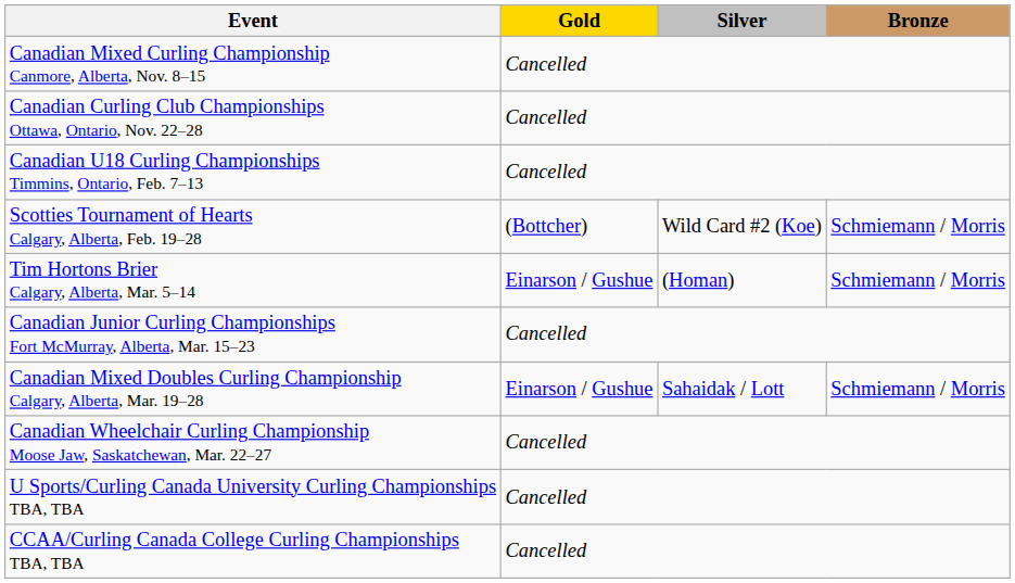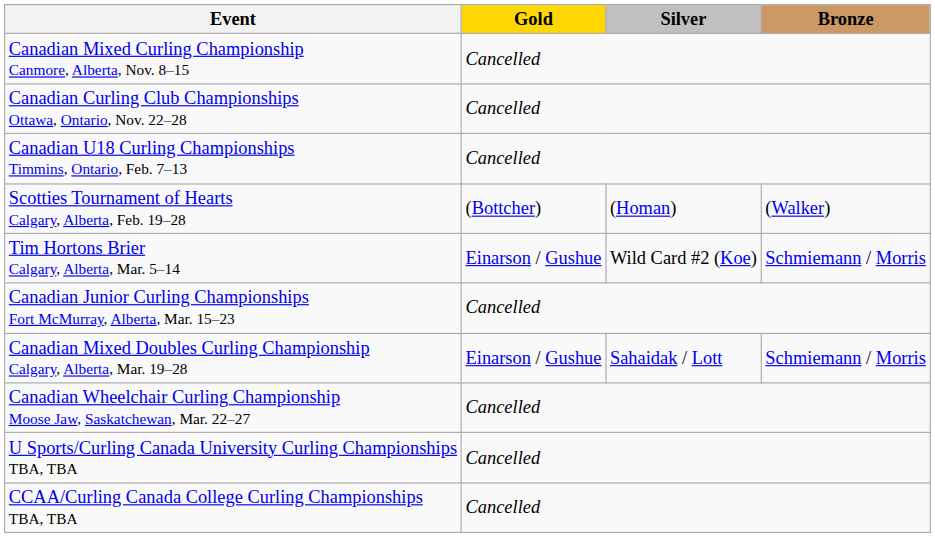Scotties Tournament of Hearts Calgary, Alberta, Feb. 19–28 | Silver: Wild Card #2 (Koe) -> (Homan)
Scotties Tournament of Hearts Calgary, Alberta, Feb. 19–28 | Bronze: Schmiemann / Morris -> (Walker)
Tim Hortons Brier Calgary, Alberta, Mar. 5–14 | Silver: (Homan) -> Wild Card #2 (Koe)
